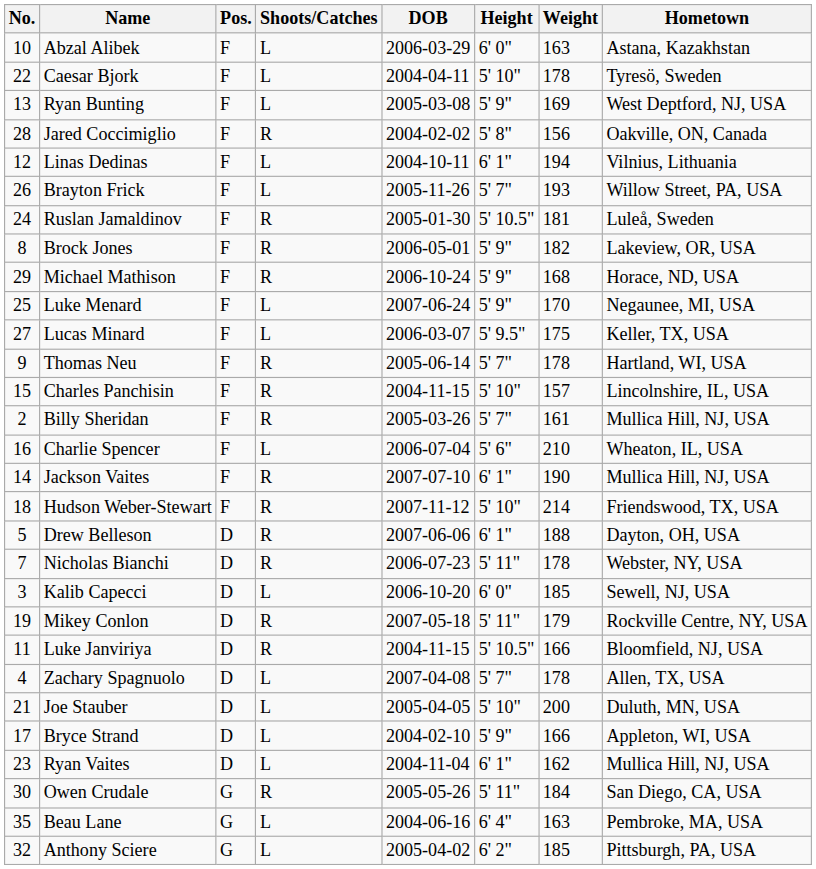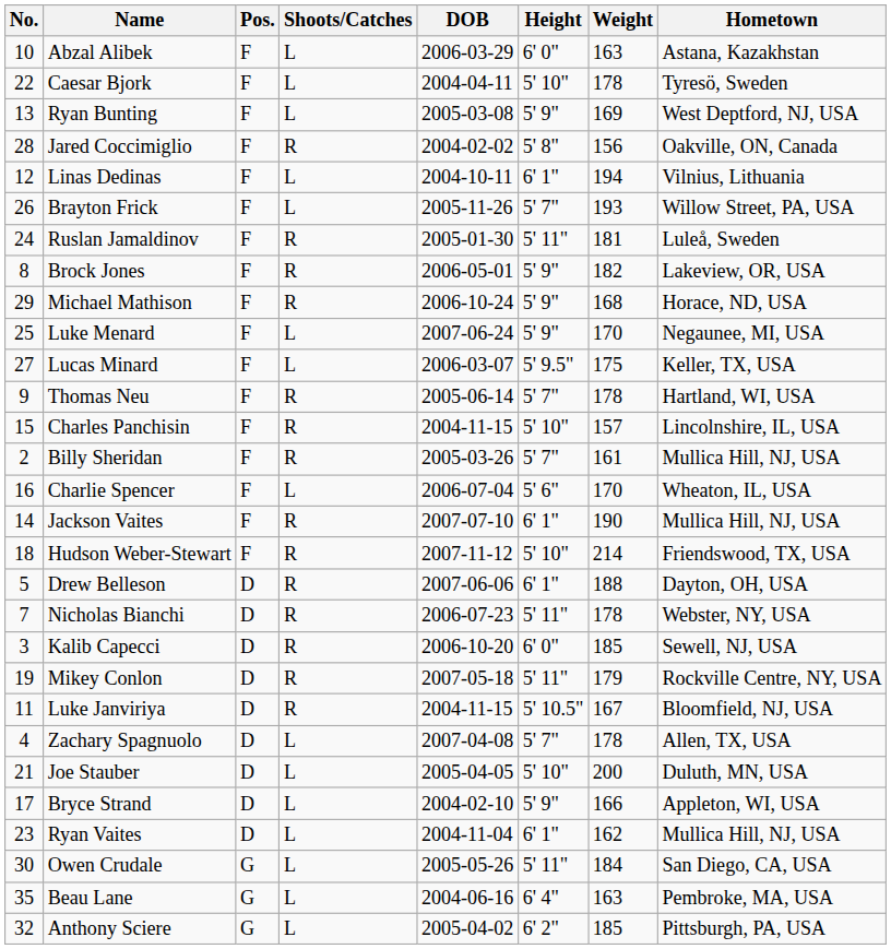Ruslan Jamaldinov | Height: 5' 10.5" -> 5' 11"
Charlie Spencer | Weight: 210 -> 170
Kalib Capecci | Shoots/Catches: L -> R
Luke Janviriya | Weight: 166 -> 167
Owen Crudale | Shoots/Catches: R -> L
